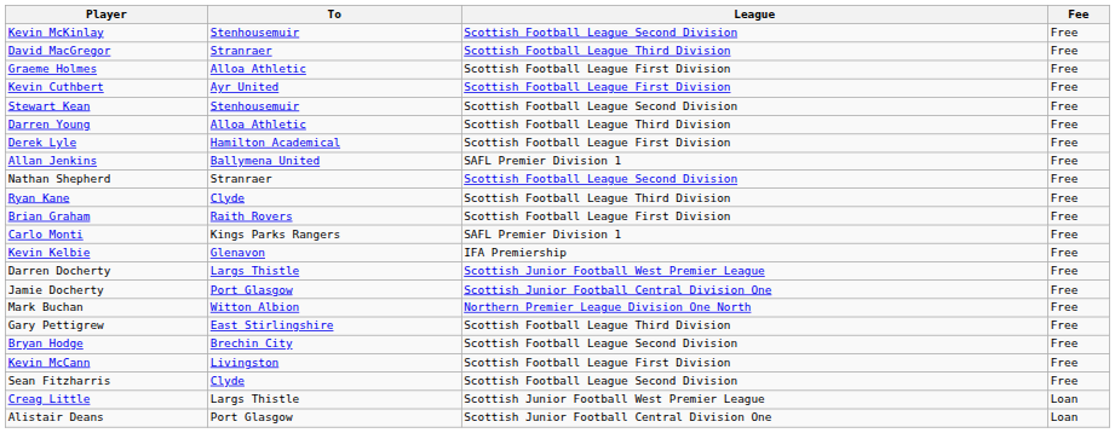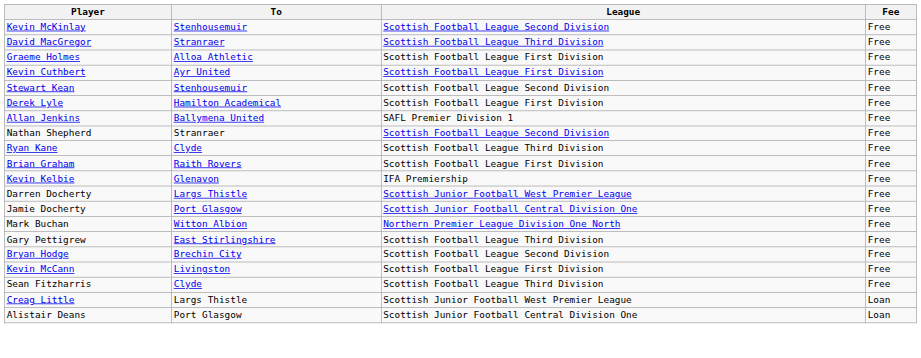- row: Darren Young | Alloa Athletic | Scottish Football League Third Division | Free
- row: Carlo Monti | Kings Parks Rangers | SAFL Premier Division 1 | Free
Sean Fitzharris | League: Scottish Football League Second Division -> Scottish Football League Third Division
